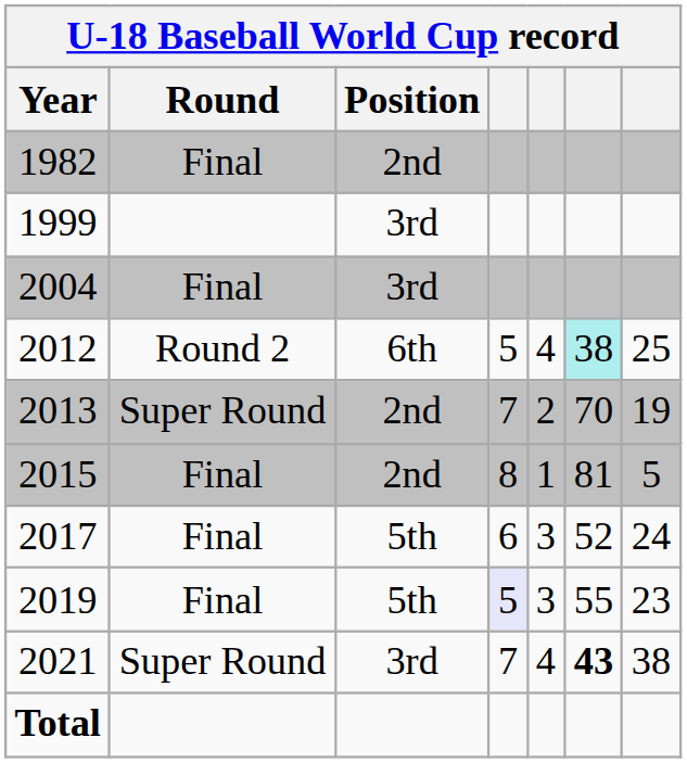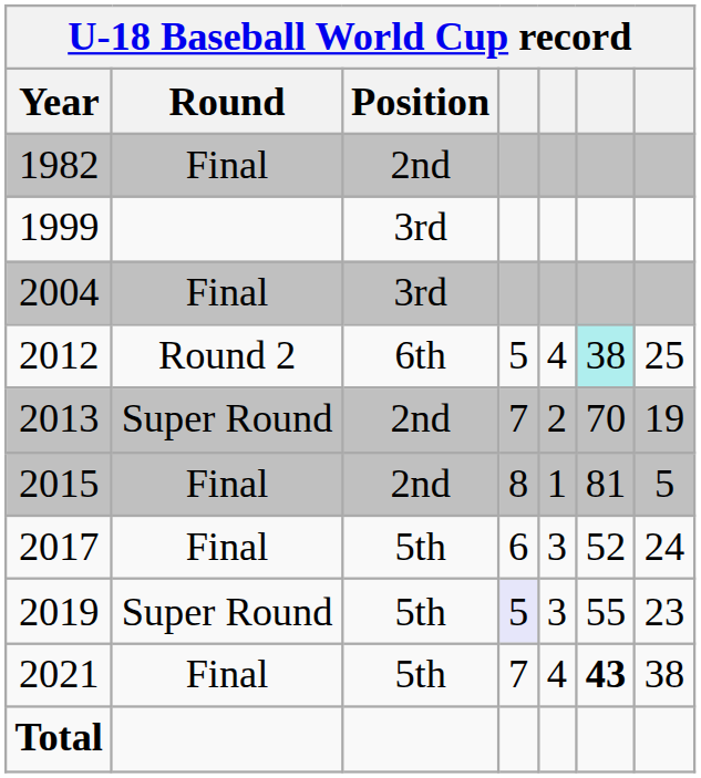2019 | Round: Final -> Super Round
2021 | Round: Super Round -> Final
2021 | Position: 3rd -> 5th
